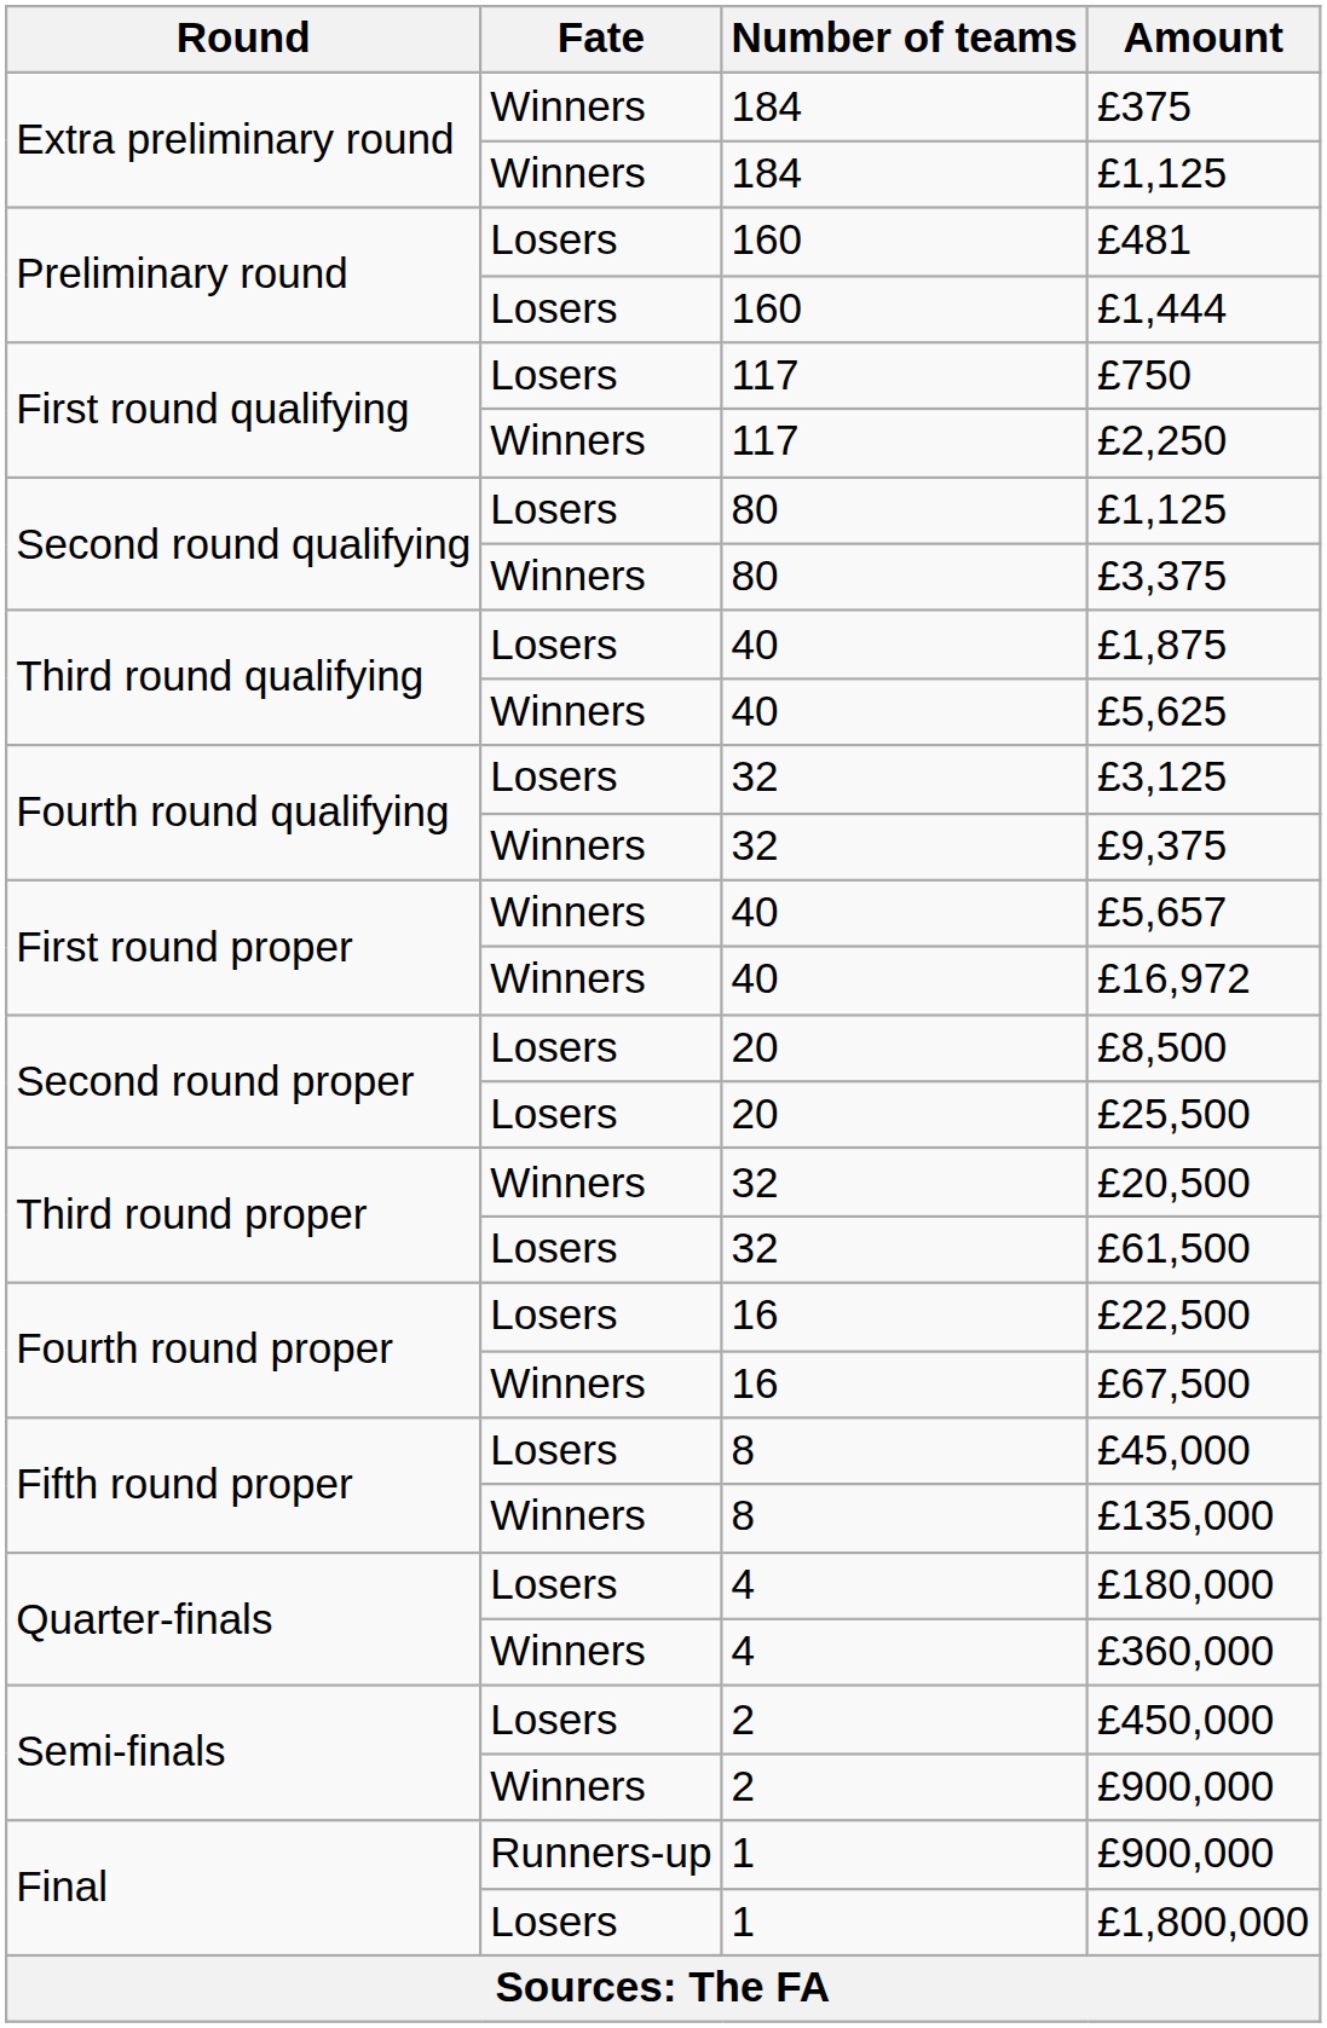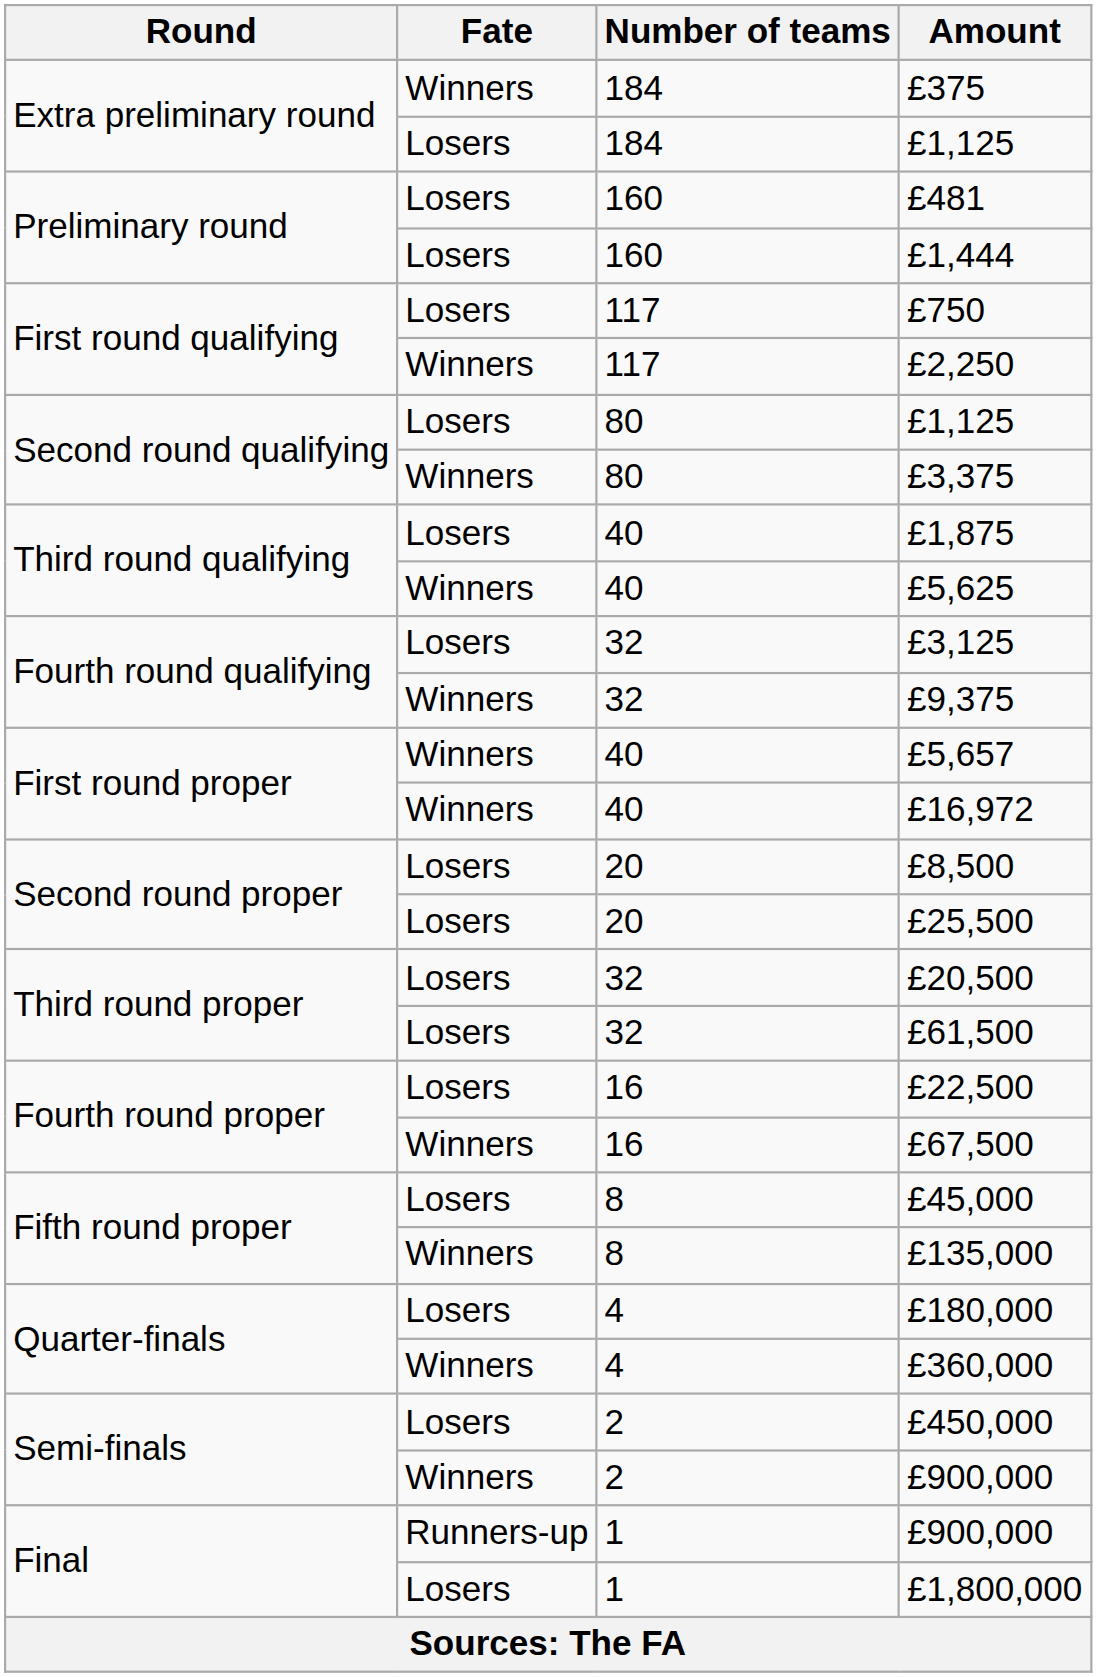Extra preliminary round / £1,125 | Fate: Winners -> Losers
£20,500 | Fate: Winners -> Losers
